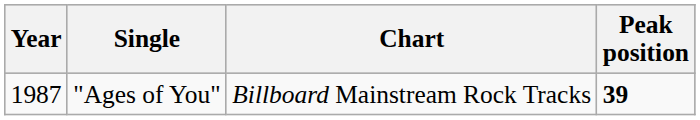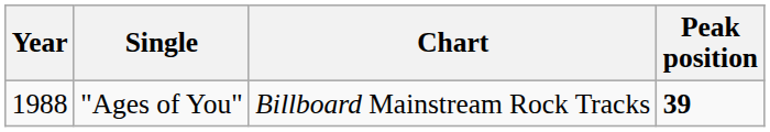"Ages of You" | Year: 1987 -> 1988
